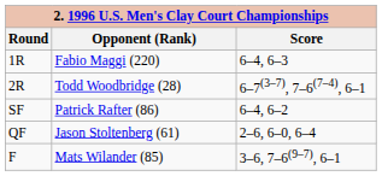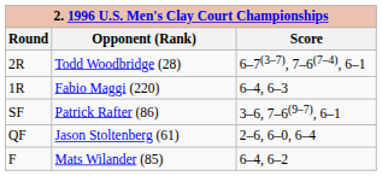rows swapped: Fabio Maggi (220) <-> Todd Woodbridge (28)
Patrick Rafter (86) | Score: 6–4, 6–2 -> 3–6, 7–6(9–7), 6–1
Mats Wilander (85) | Score: 3–6, 7–6(9–7), 6–1 -> 6–4, 6–2
